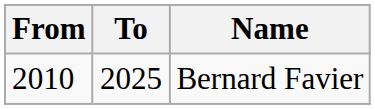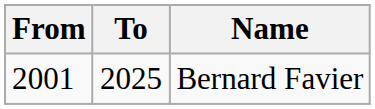Bernard Favier | From: 2010 -> 2001
